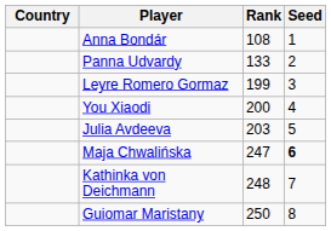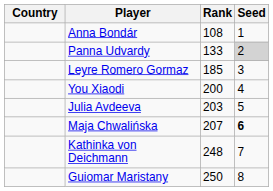Panna Udvardy | Seed: no background -> lightgrey background
Leyre Romero Gormaz | Rank: 199 -> 185
Maja Chwalińska | Rank: 247 -> 207
